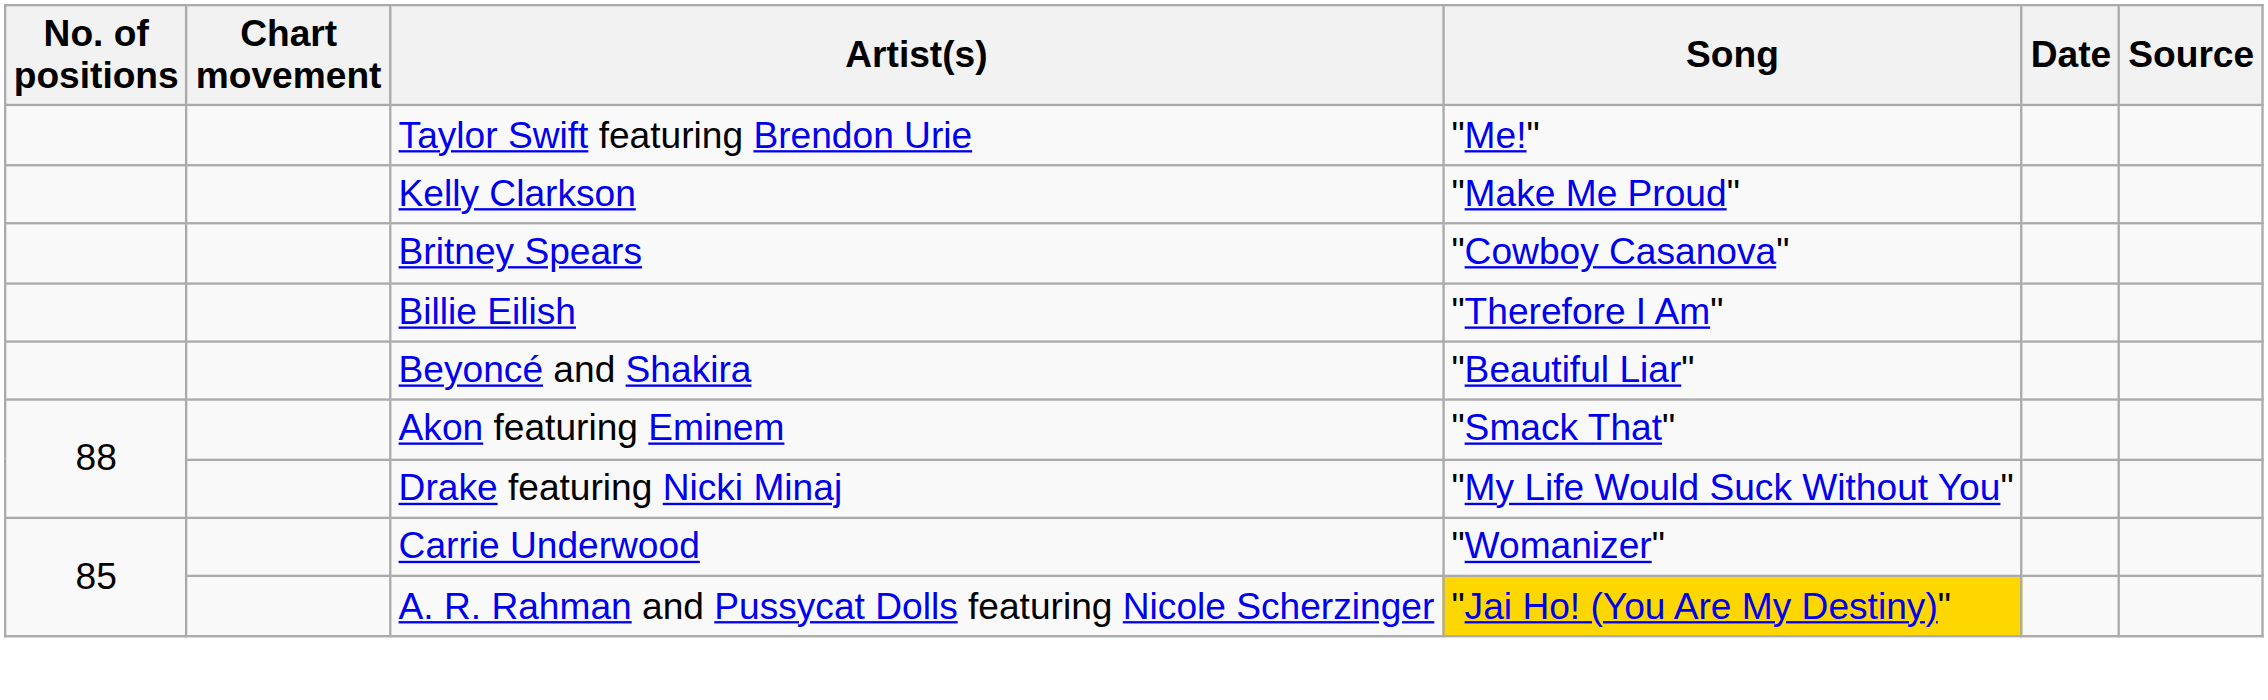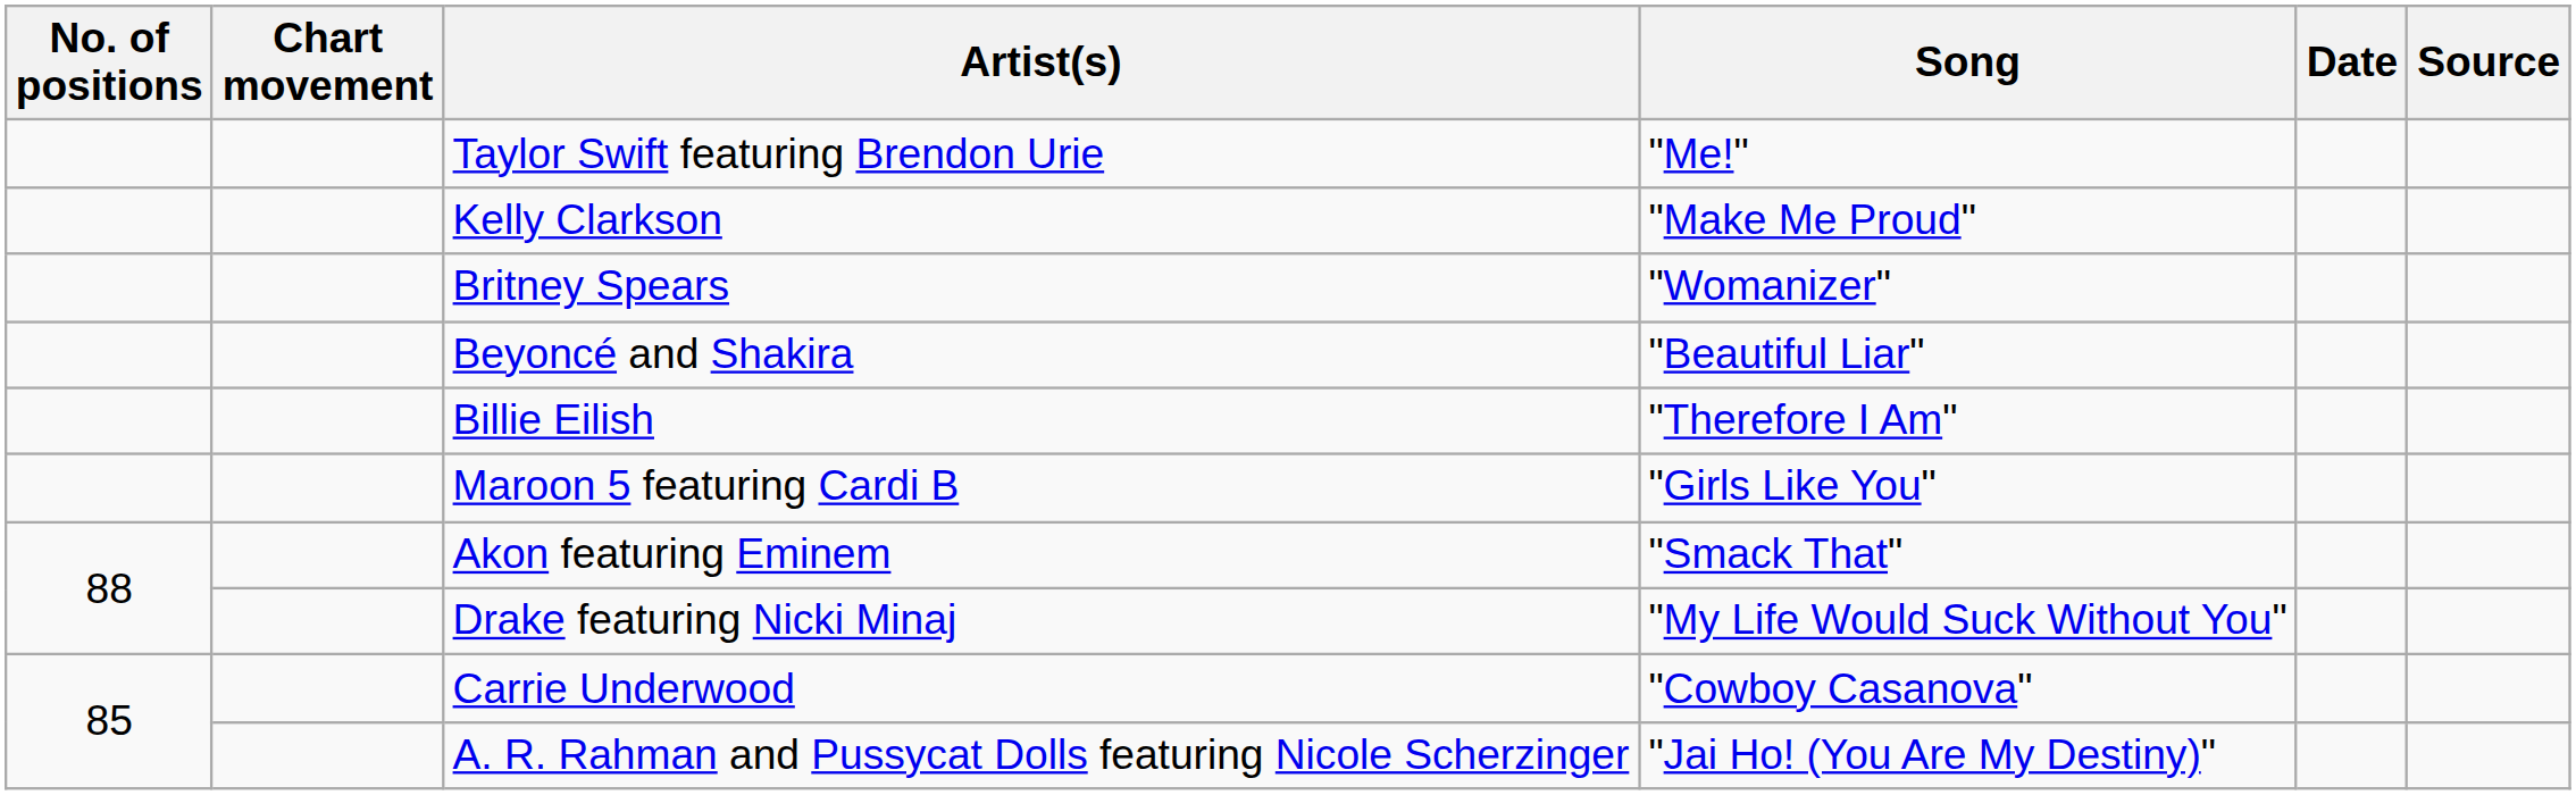Britney Spears | Song: "Cowboy Casanova" -> "Womanizer"
rows swapped: Billie Eilish <-> Beyoncé and Shakira
+ row: Maroon 5 featuring Cardi B | "Girls Like You"
Carrie Underwood | Song: "Womanizer" -> "Cowboy Casanova"
A. R. Rahman and Pussycat Dolls featuring Nicole Scherzinger | Song: gold background -> no background
